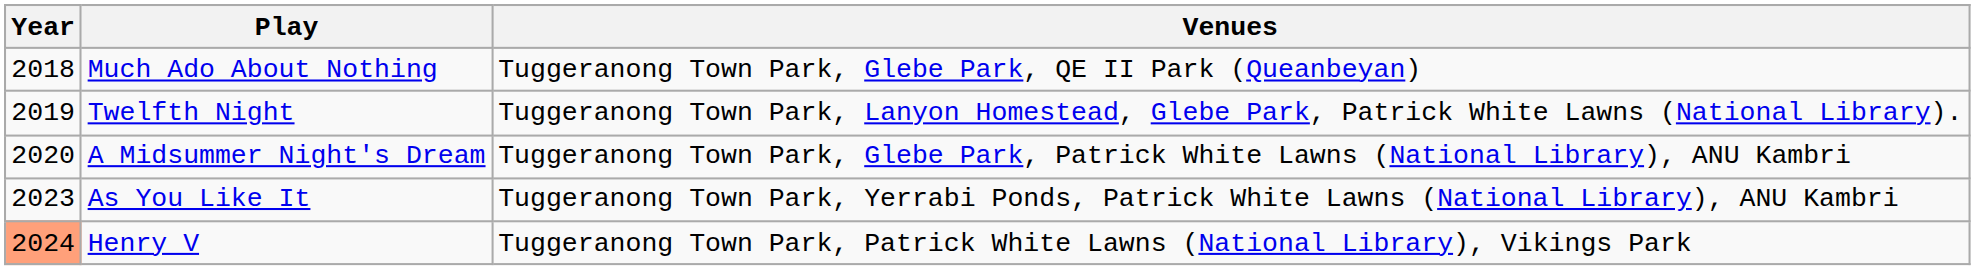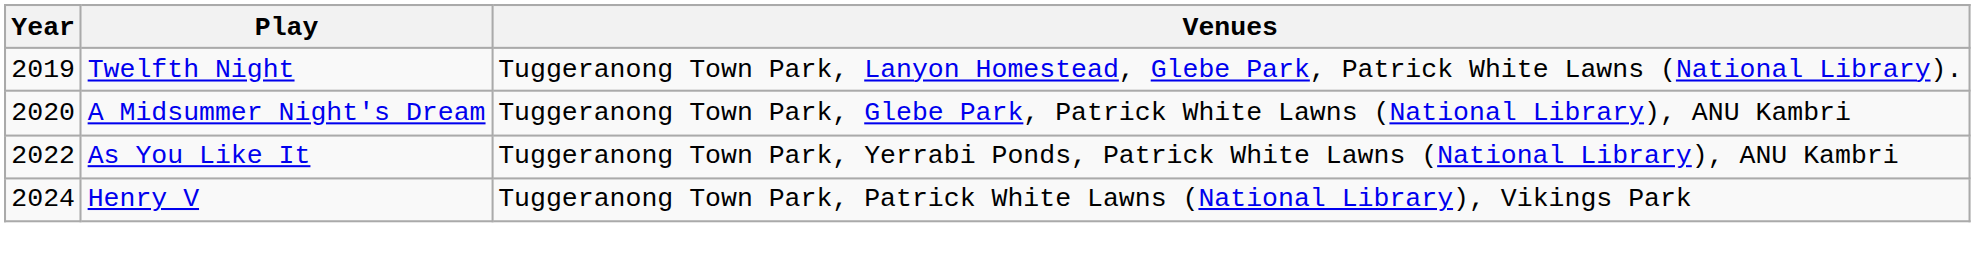- row: 2018 | Much Ado About Nothing | Tuggeranong Town Park, Glebe Park, QE II Park (Queanbeyan)
As You Like It | Year: 2023 -> 2022
Henry V | Year: lightsalmon background -> no background
